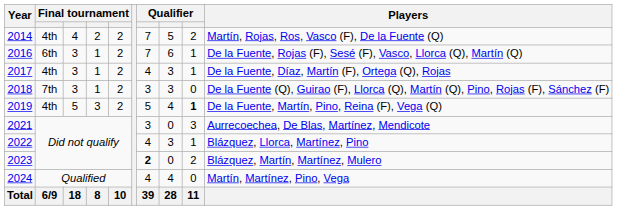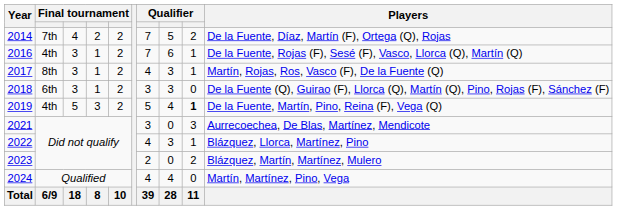2014 | column 2: 4th -> 7th
2014 | Players: Martín, Rojas, Ros, Vasco (F), De la Fuente (Q) -> De la Fuente, Díaz, Martín (F), Ortega (Q), Rojas
2016 | column 2: 6th -> 4th
2017 | column 2: 4th -> 8th
2017 | Players: De la Fuente, Díaz, Martín (F), Ortega (Q), Rojas -> Martín, Rojas, Ros, Vasco (F), De la Fuente (Q)
2018 | column 2: 7th -> 6th
2023 | column 7: bold -> normal
